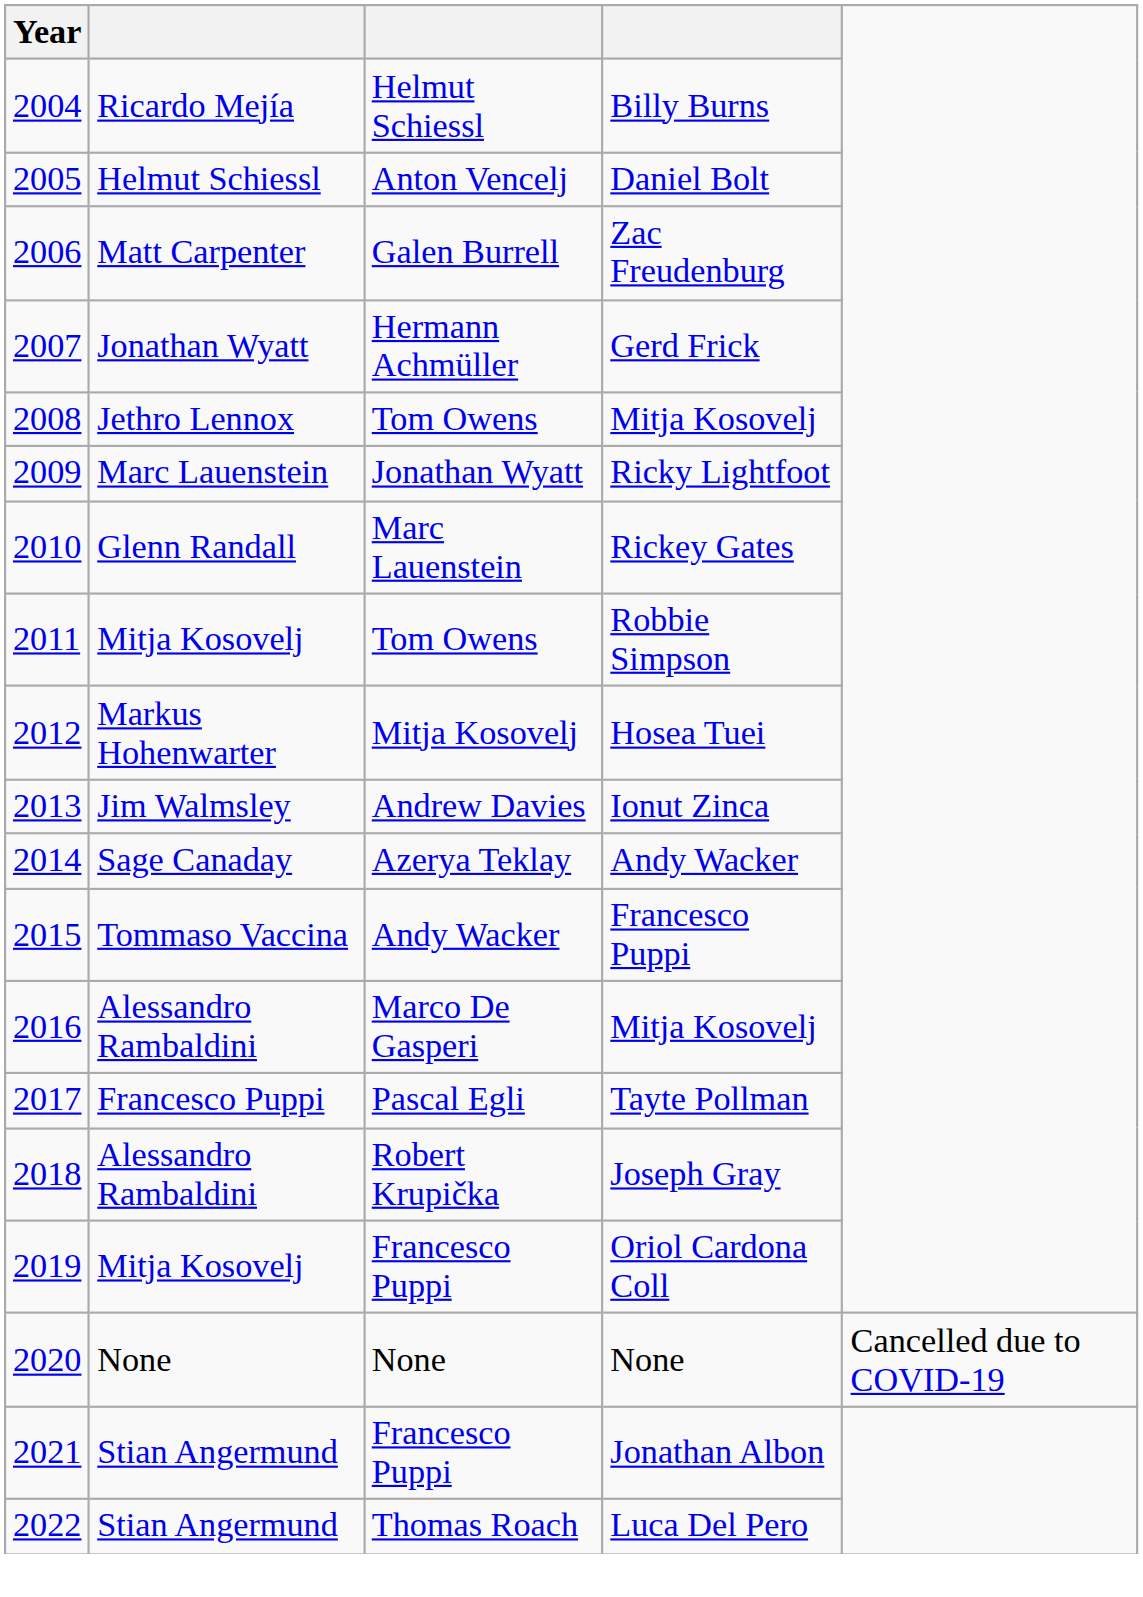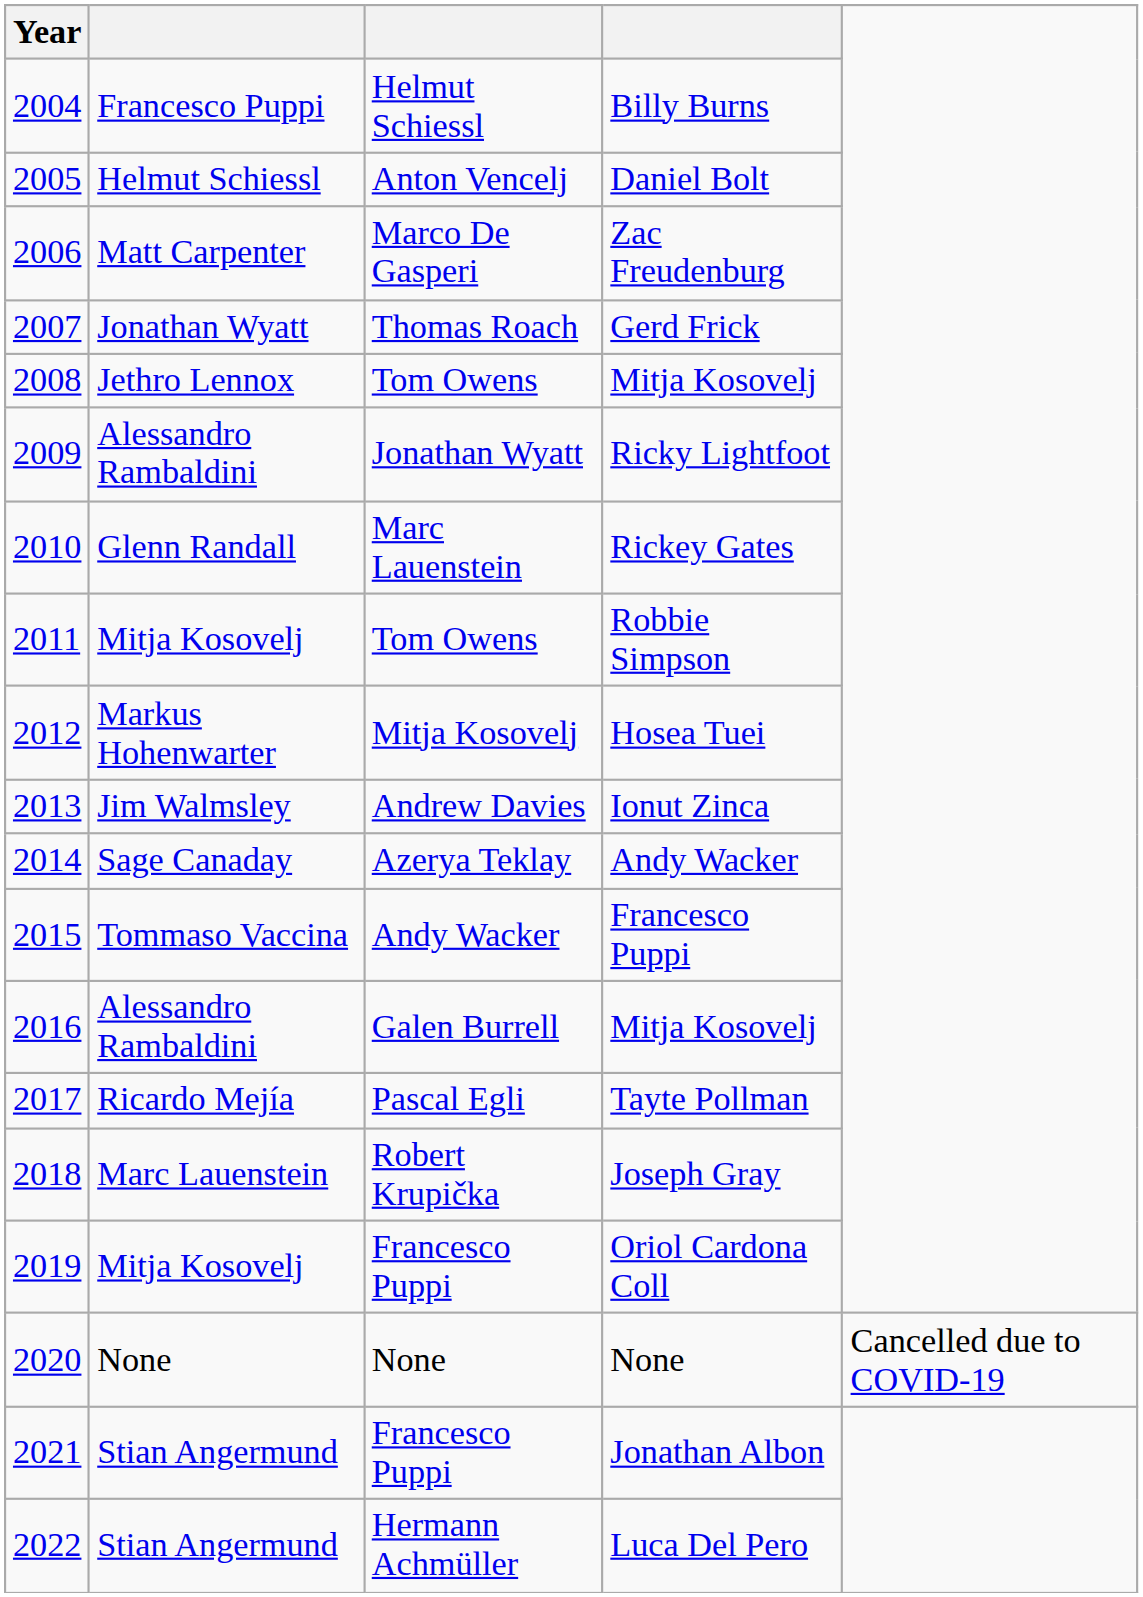Billy Burns | column 2: Ricardo Mejía -> Francesco Puppi
Zac Freudenburg | column 3: Galen Burrell -> Marco De Gasperi
Gerd Frick | column 3: Hermann Achmüller -> Thomas Roach
Ricky Lightfoot | column 2: Marc Lauenstein -> Alessandro Rambaldini
2016 / Mitja Kosovelj | column 3: Marco De Gasperi -> Galen Burrell
Tayte Pollman | column 2: Francesco Puppi -> Ricardo Mejía
Joseph Gray | column 2: Alessandro Rambaldini -> Marc Lauenstein
Luca Del Pero | column 3: Thomas Roach -> Hermann Achmüller
